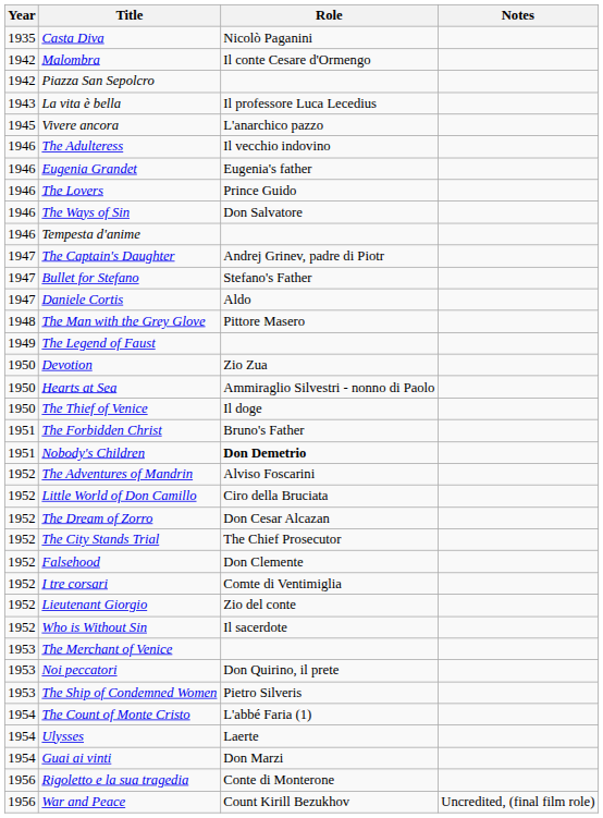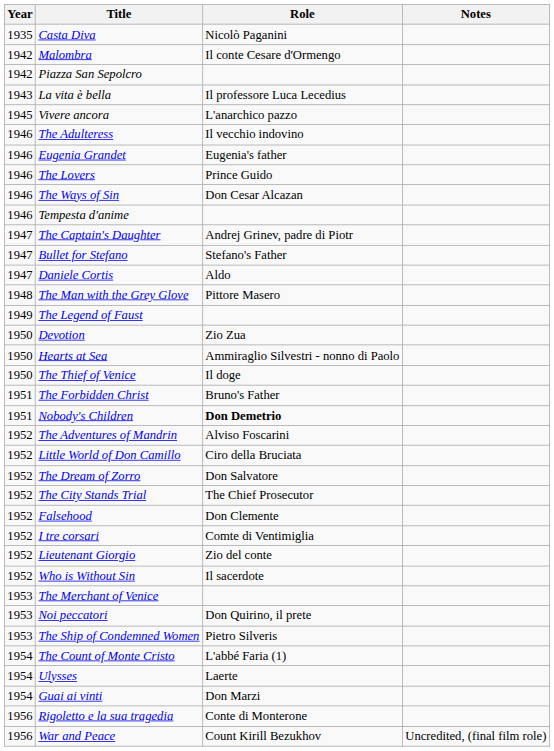The Ways of Sin | Role: Don Salvatore -> Don Cesar Alcazan
The Dream of Zorro | Role: Don Cesar Alcazan -> Don Salvatore
